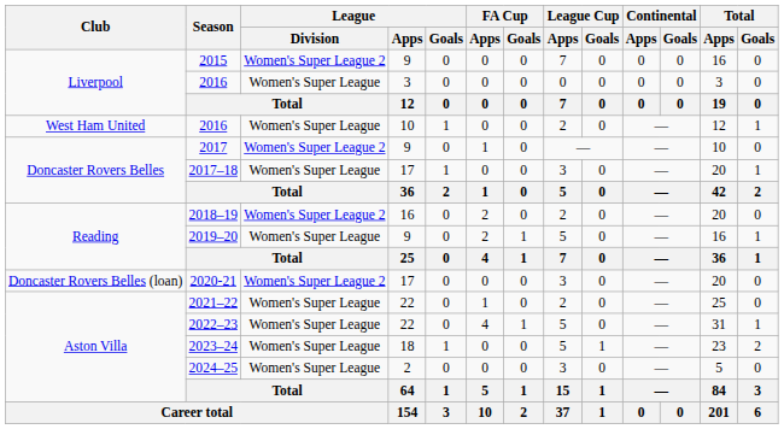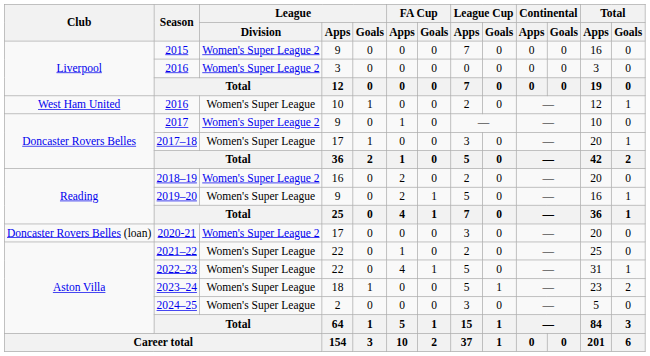2016 / 3 | League / Division: Women's Super League -> Women's Super League 2
